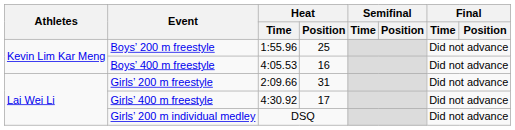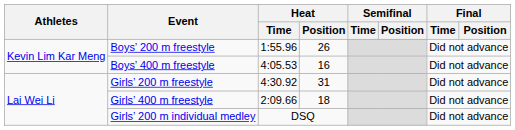Boys’ 200 m freestyle | Heat / Position: 25 -> 26
Girls’ 200 m freestyle | Heat / Time: 2:09.66 -> 4:30.92
Girls’ 400 m freestyle | Heat / Time: 4:30.92 -> 2:09.66
Girls’ 400 m freestyle | Heat / Position: 17 -> 18
